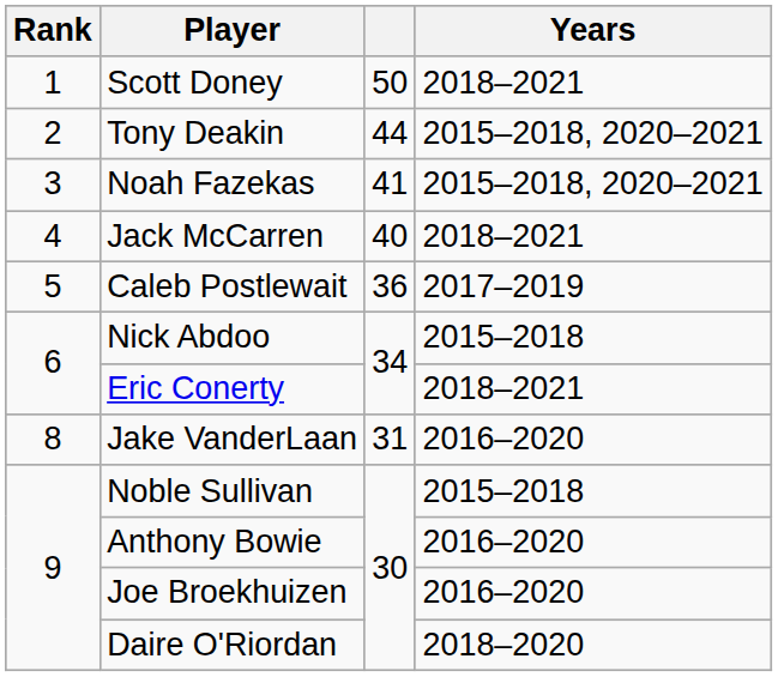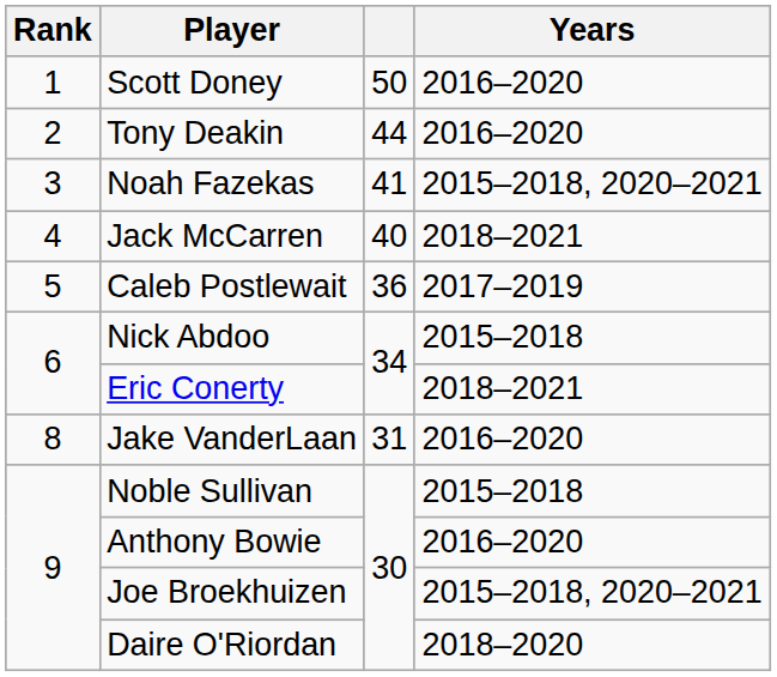Scott Doney | Years: 2018–2021 -> 2016–2020
Tony Deakin | Years: 2015–2018, 2020–2021 -> 2016–2020
Joe Broekhuizen | Years: 2016–2020 -> 2015–2018, 2020–2021
